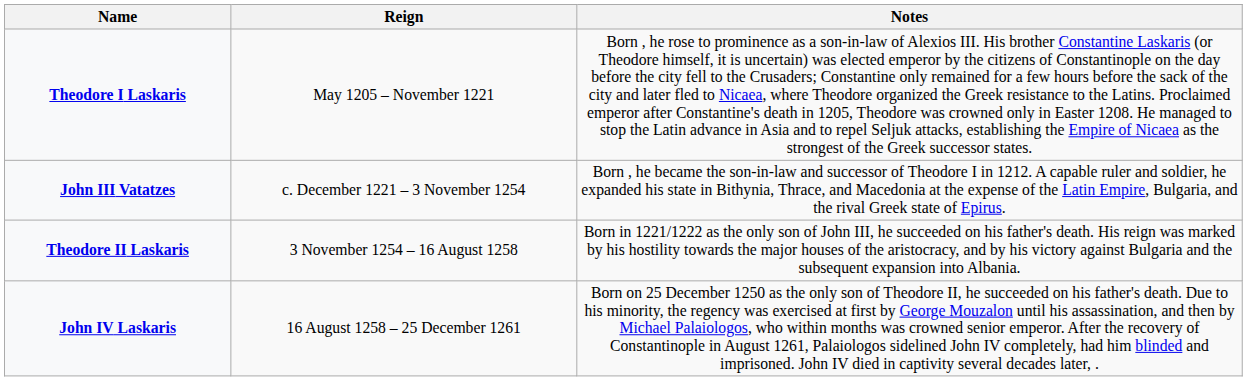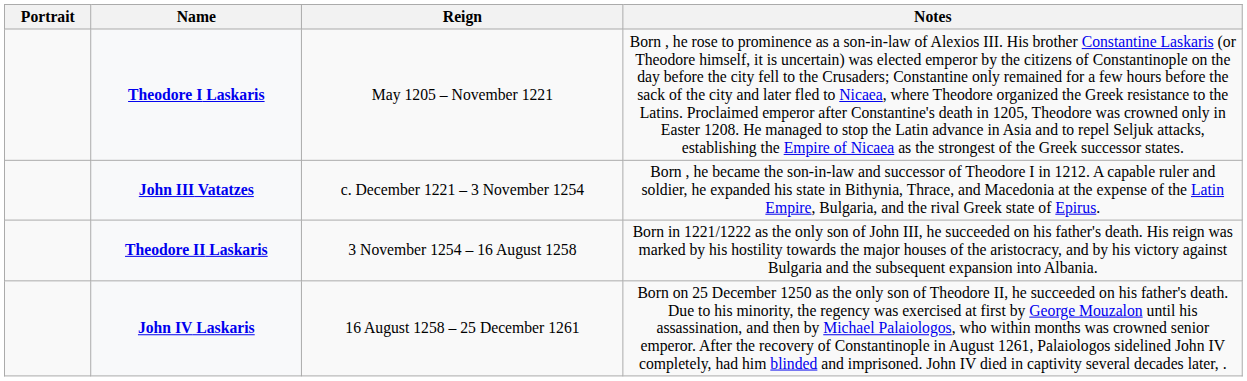+ column: Portrait
